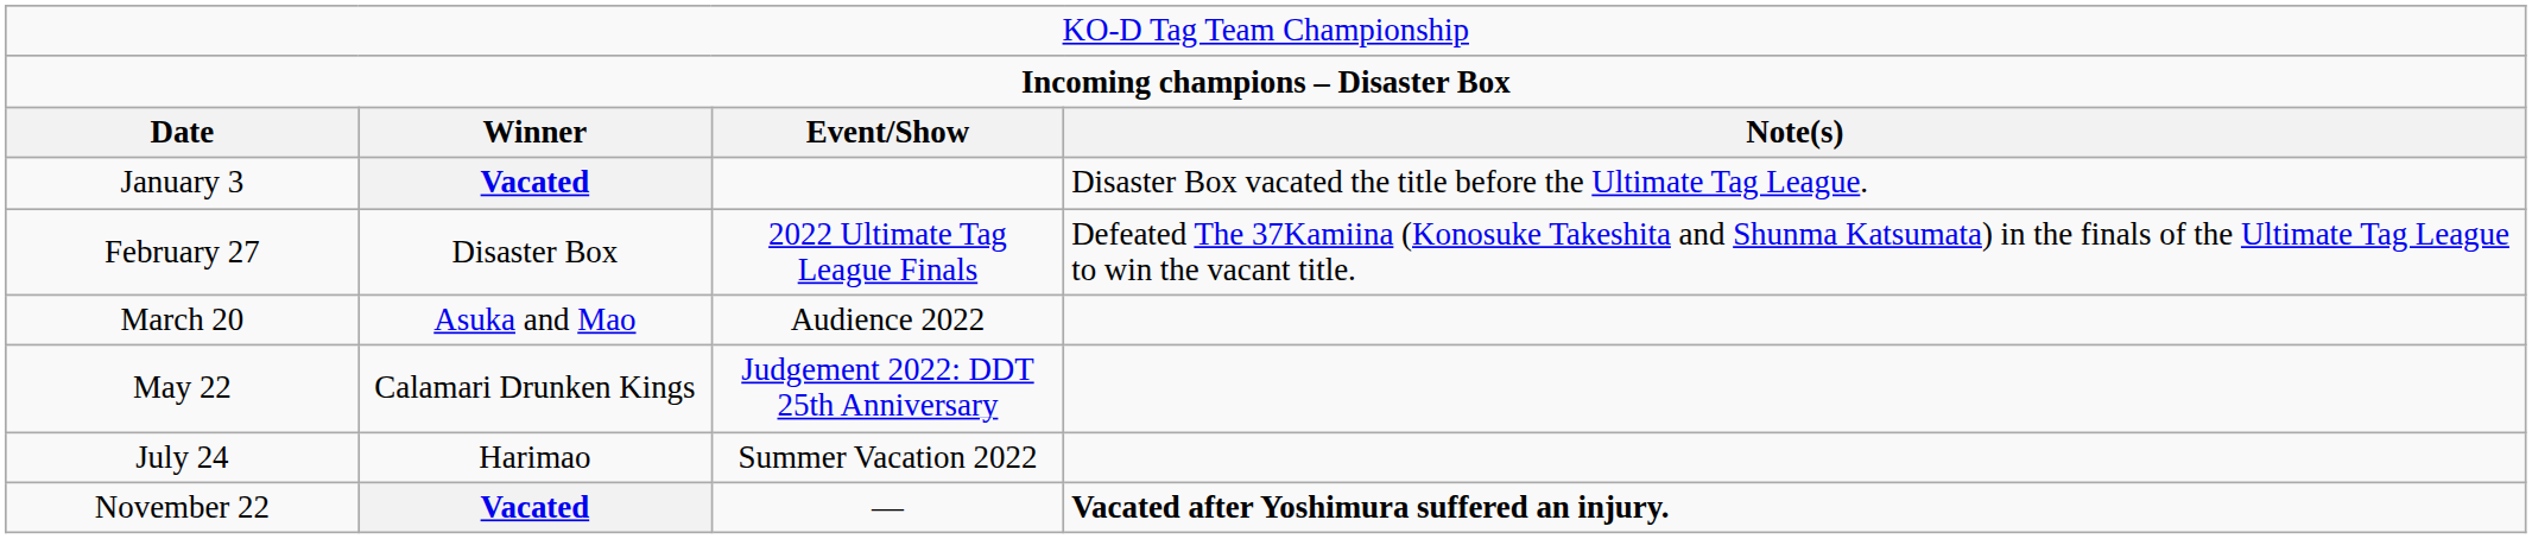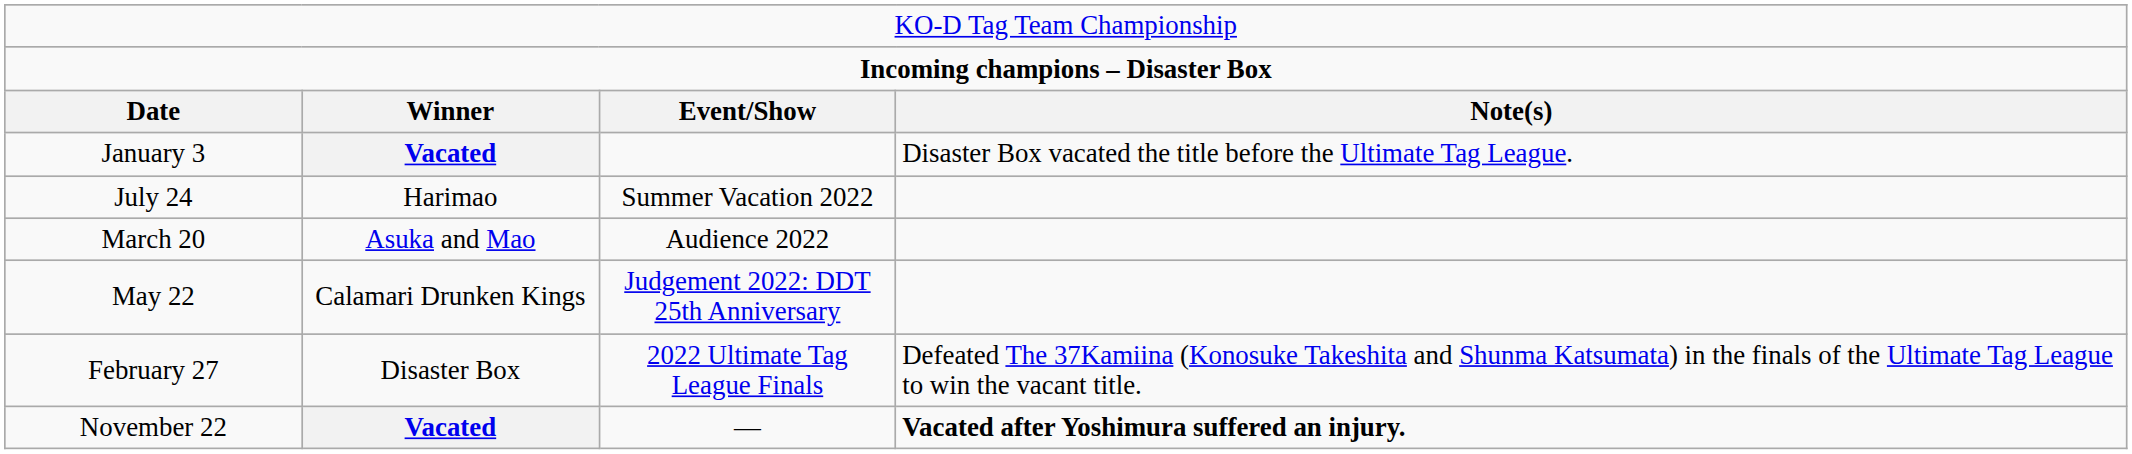rows swapped: February 27 <-> July 24
